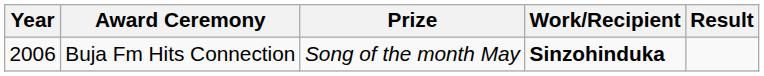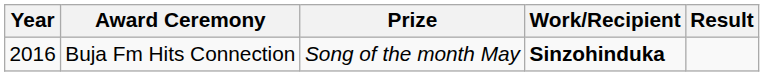Buja Fm Hits Connection | Year: 2006 -> 2016
